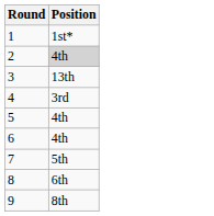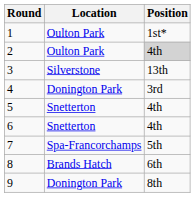+ column: Location | Oulton Park | Oulton Park | Silverstone | Donington Park | Snetterton | Snetterton | Spa-Francorchamps | Brands Hatch | Donington Park
